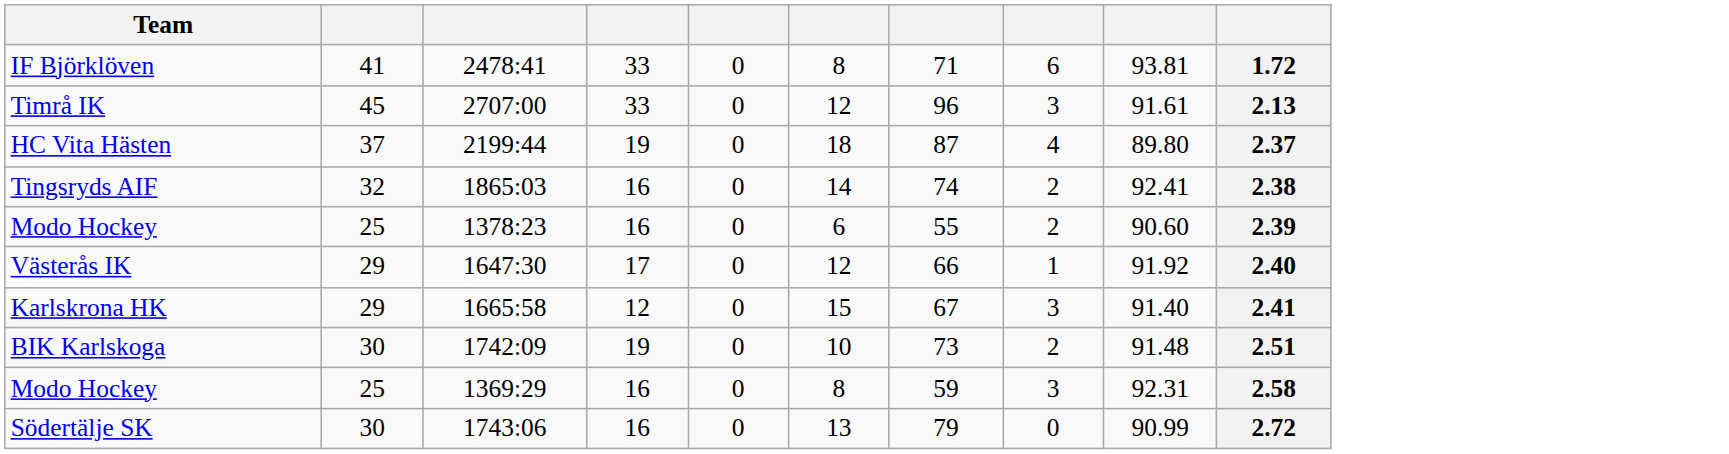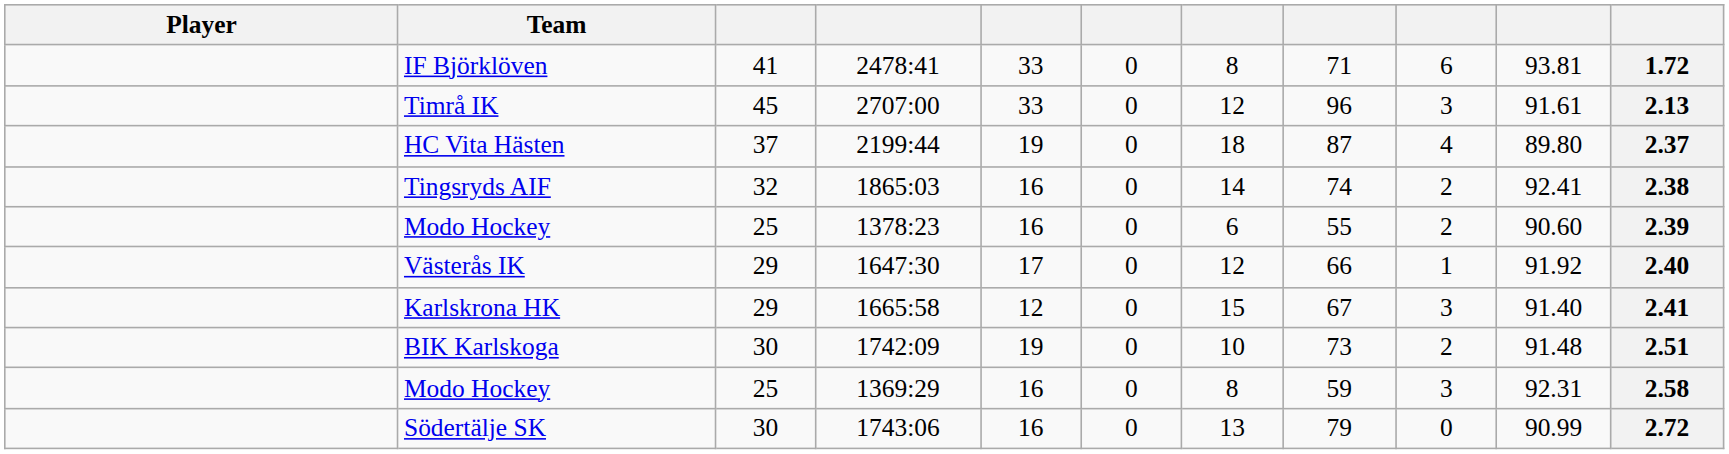+ column: Player
